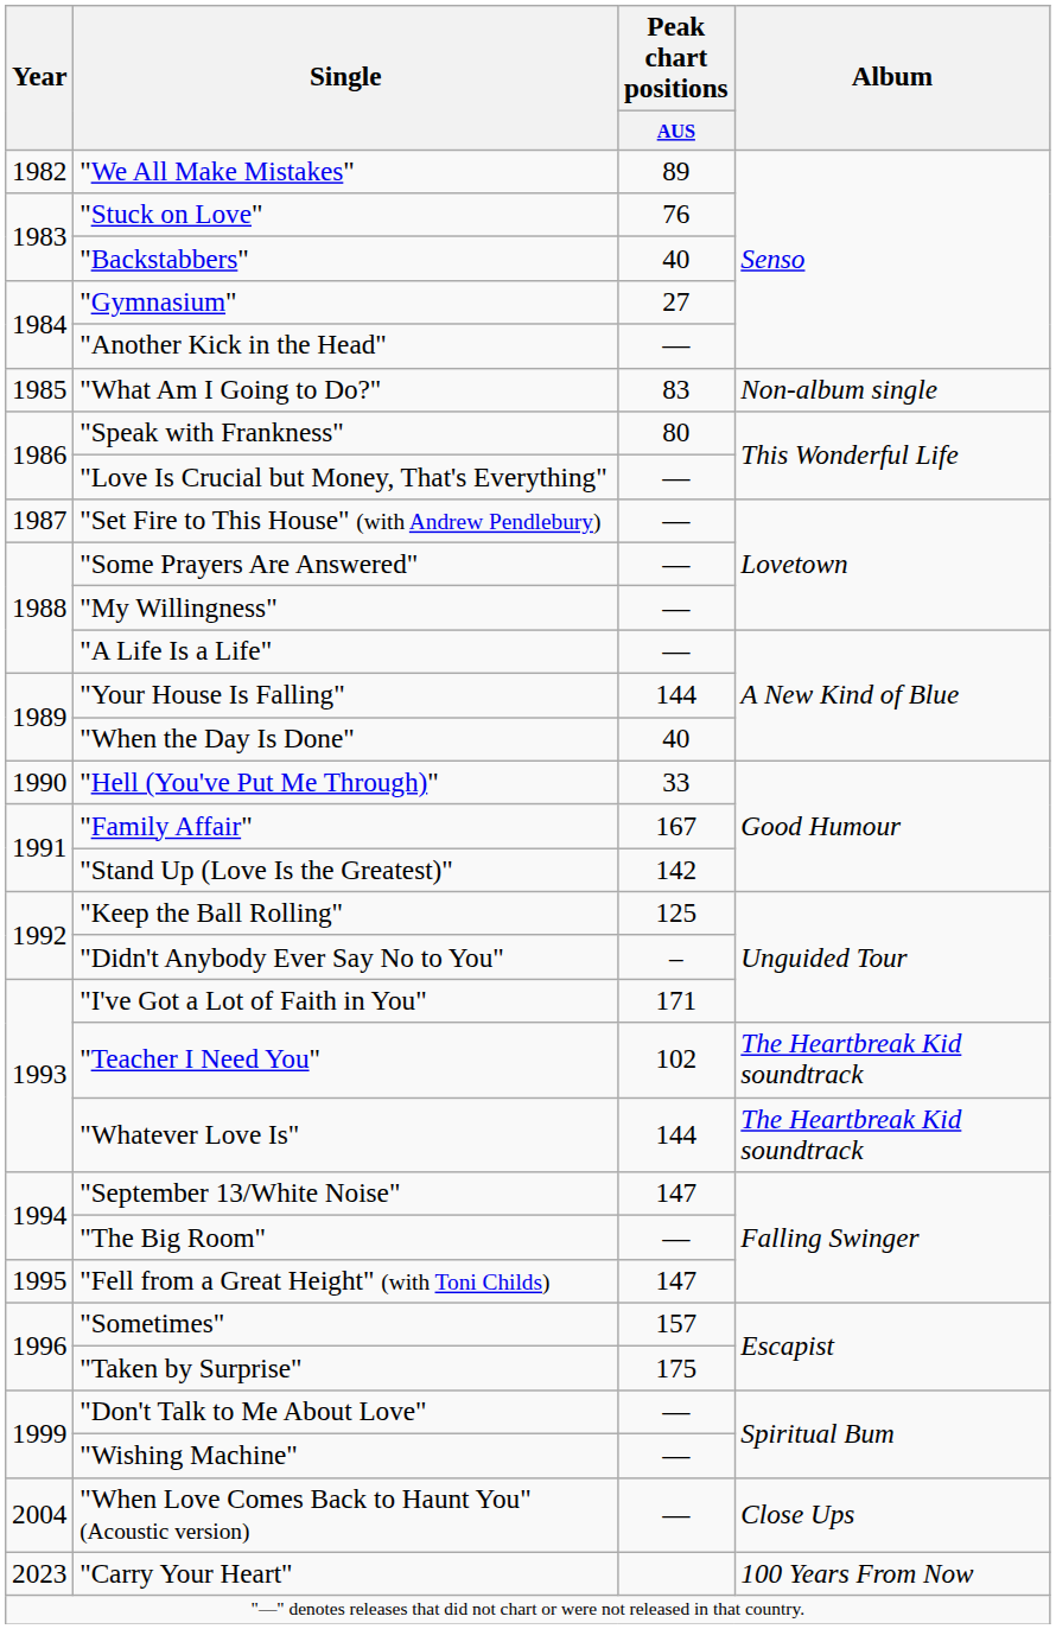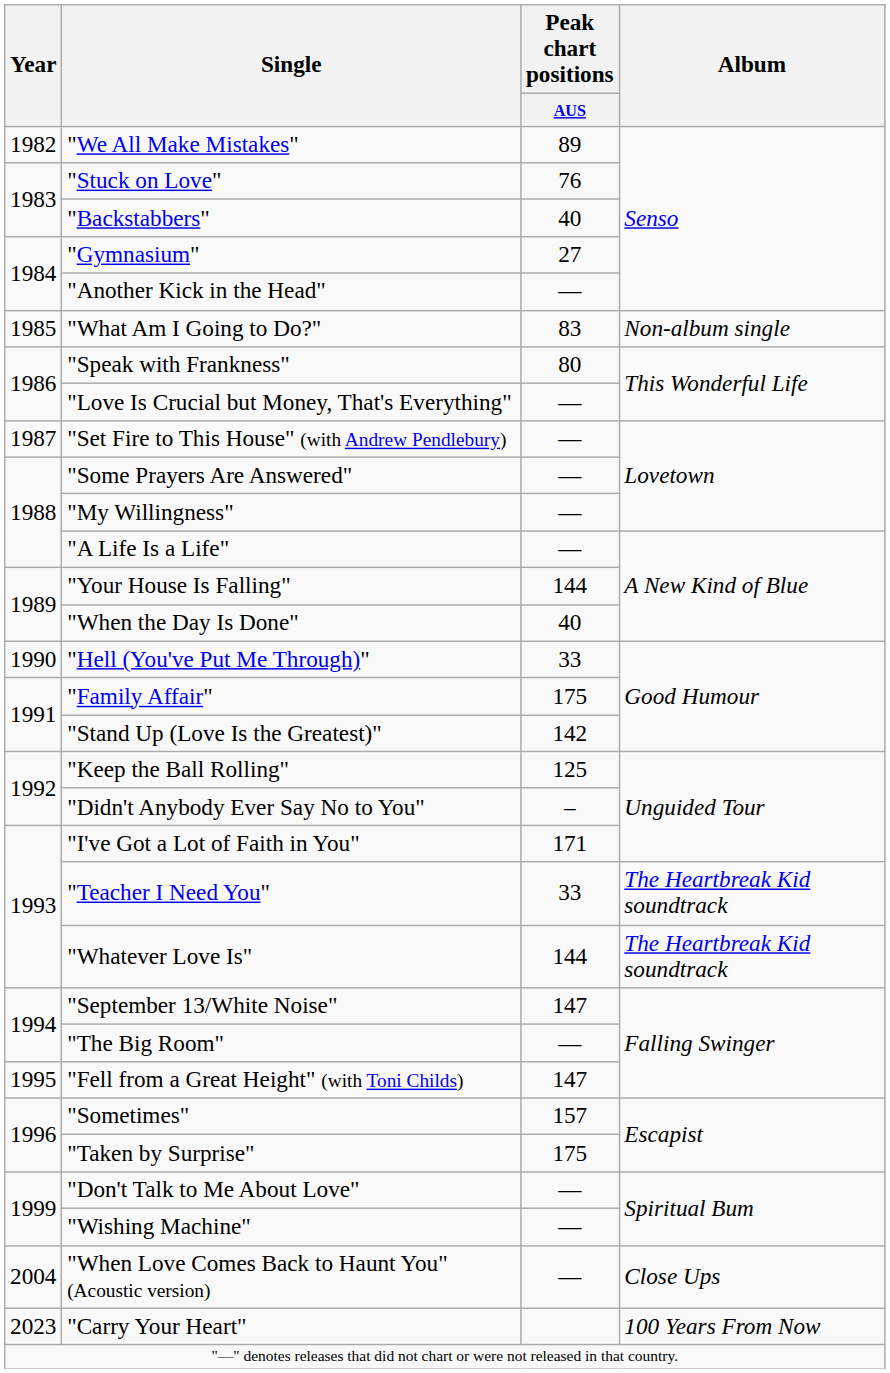"Family Affair" | Peak chart positions / AUS: 167 -> 175
"Teacher I Need You" | Peak chart positions / AUS: 102 -> 33
